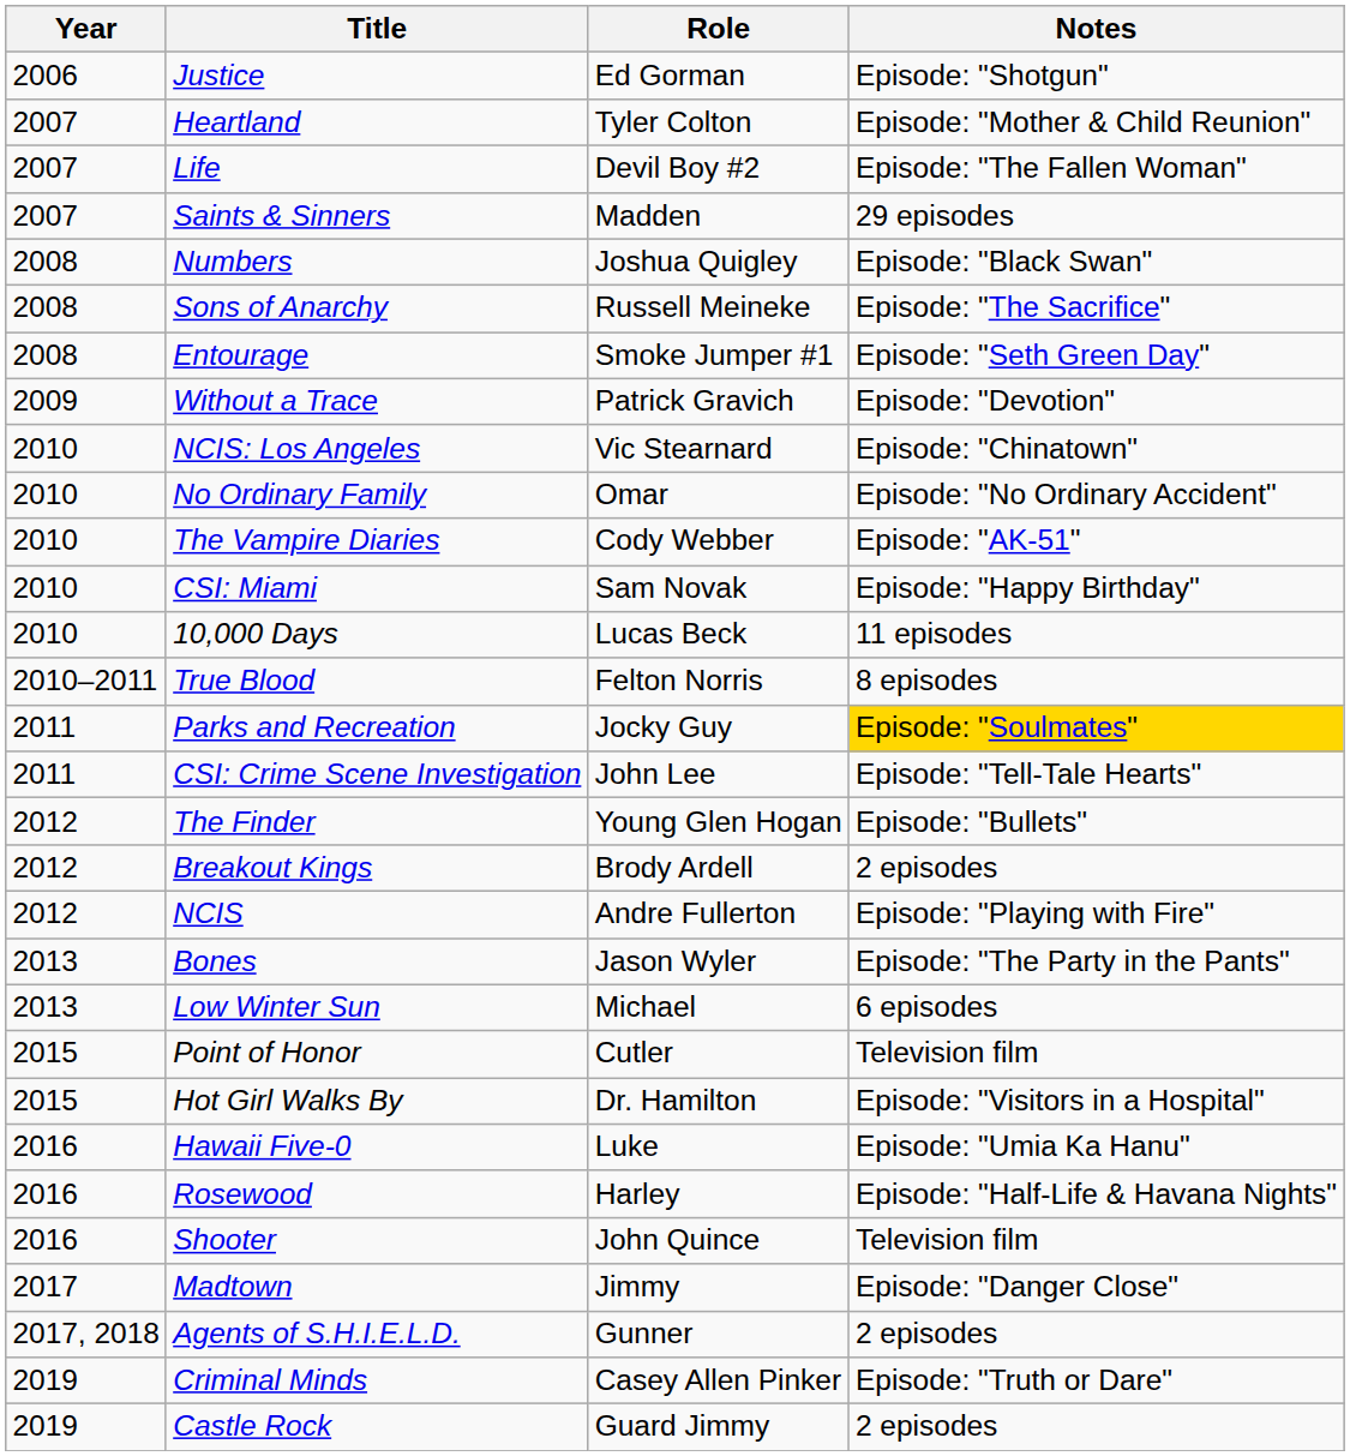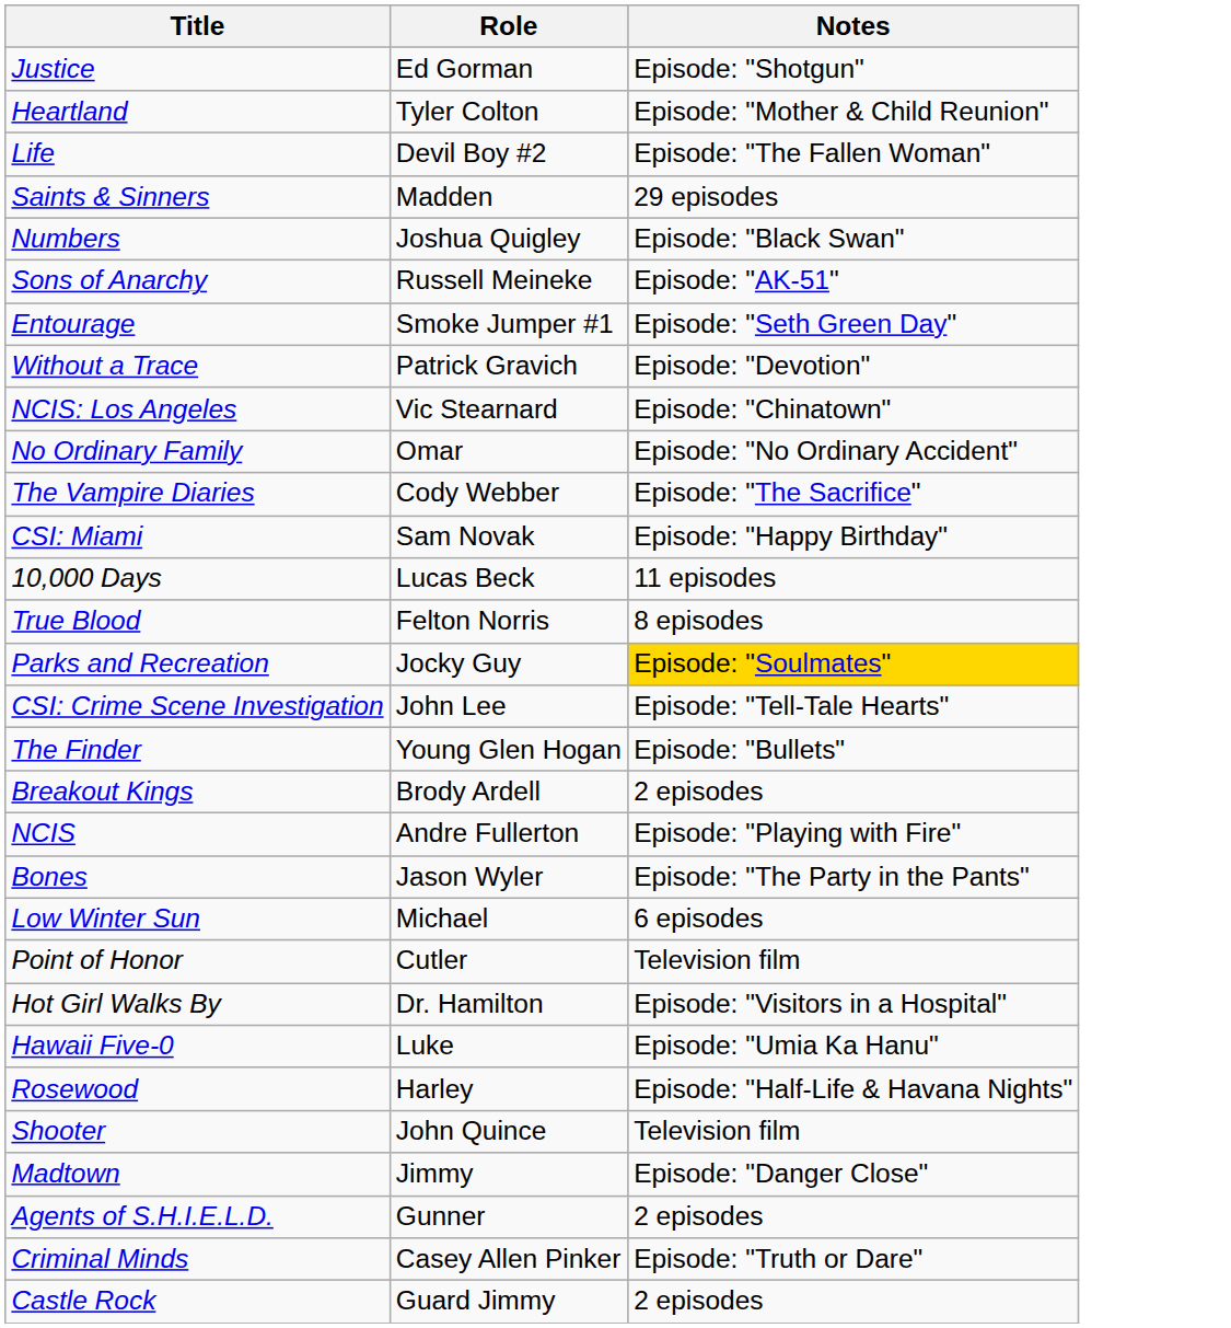- column: Year | 2006 | 2007 | 2007 | 2007 | 2008 | 2008 | 2008 | 2009 | 2010 | 2010 | 2010 | 2010 | 2010 | 2010–2011 | 2011 | 2011 | 2012 | 2012 | 2012 | 2013 | 2013 | 2015 | 2015 | 2016 | 2016 | 2016 | 2017 | 2017, 2018 | 2019 | 2019
Sons of Anarchy | Notes: Episode: "The Sacrifice" -> Episode: "AK-51"
The Vampire Diaries | Notes: Episode: "AK-51" -> Episode: "The Sacrifice"
